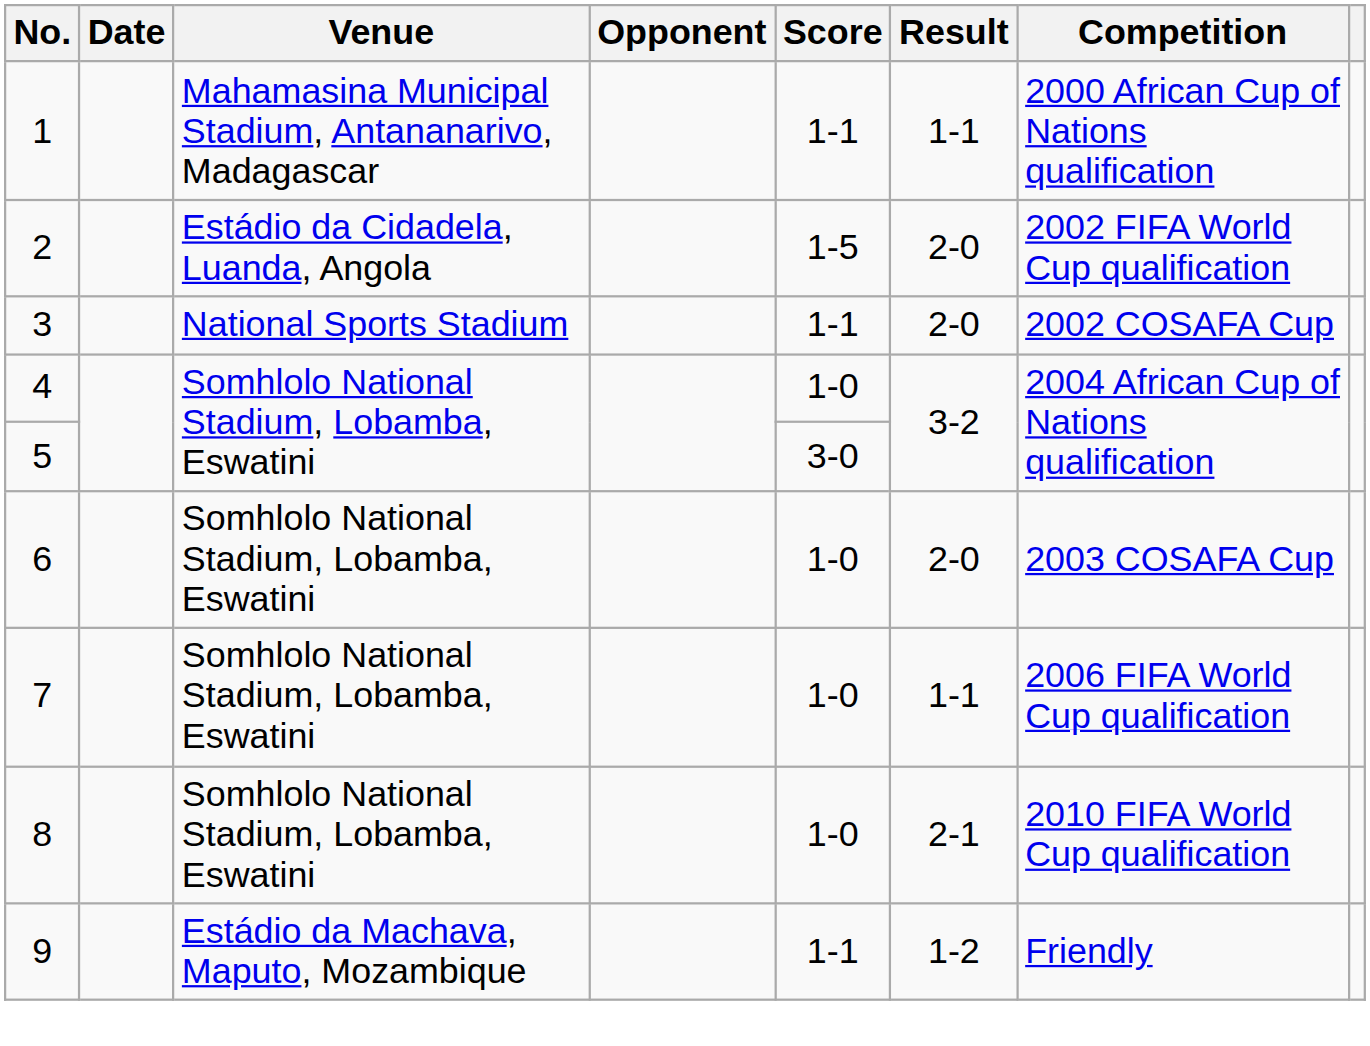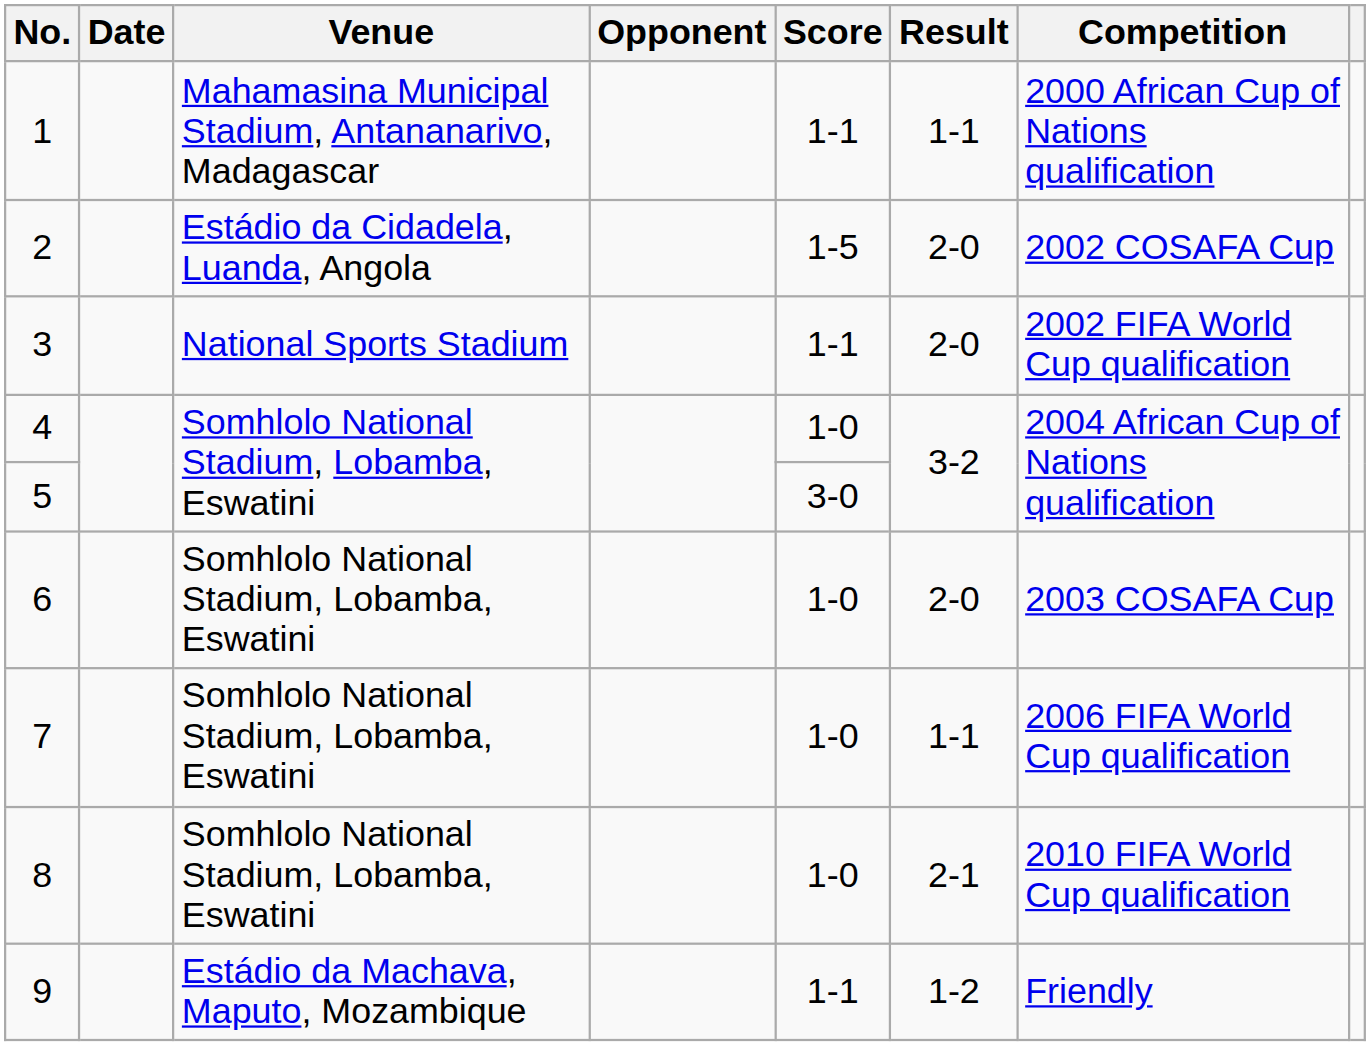2 | Competition: 2002 FIFA World Cup qualification -> 2002 COSAFA Cup
3 | Competition: 2002 COSAFA Cup -> 2002 FIFA World Cup qualification
